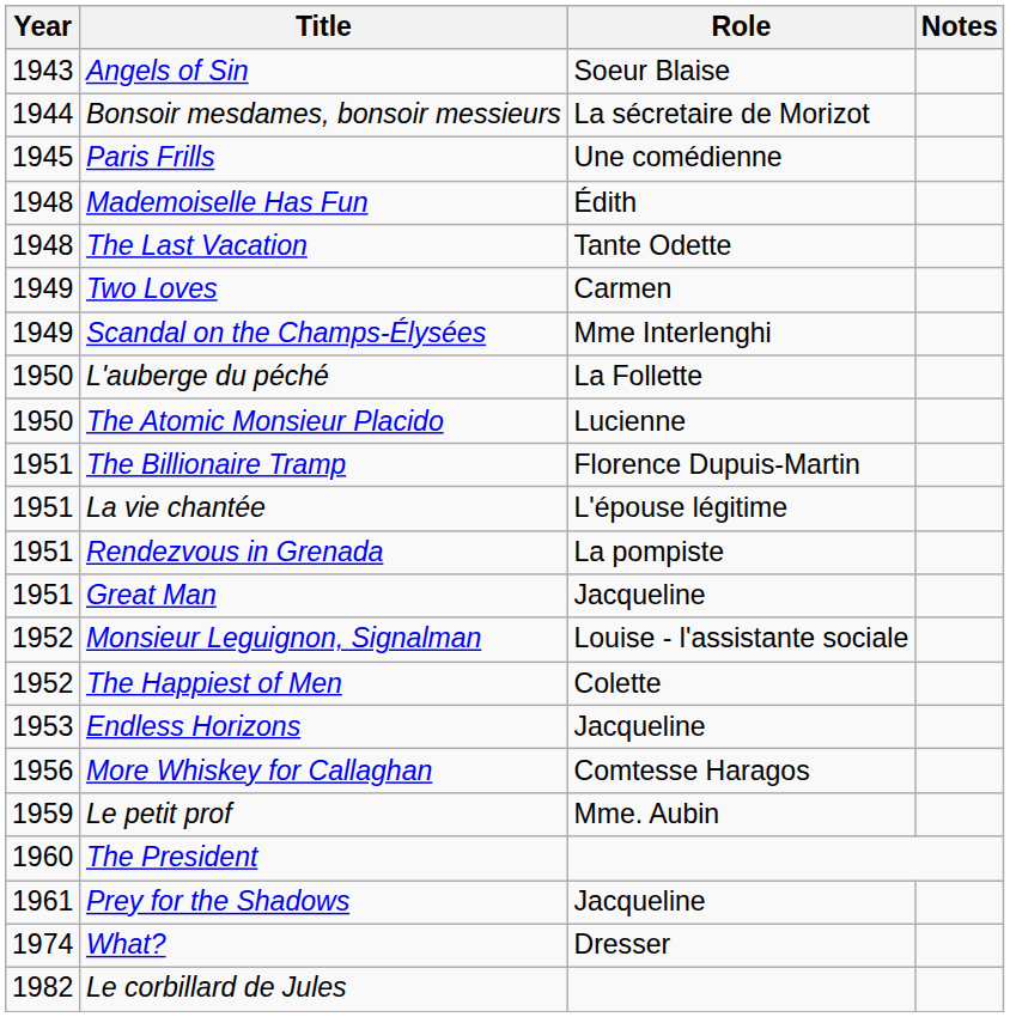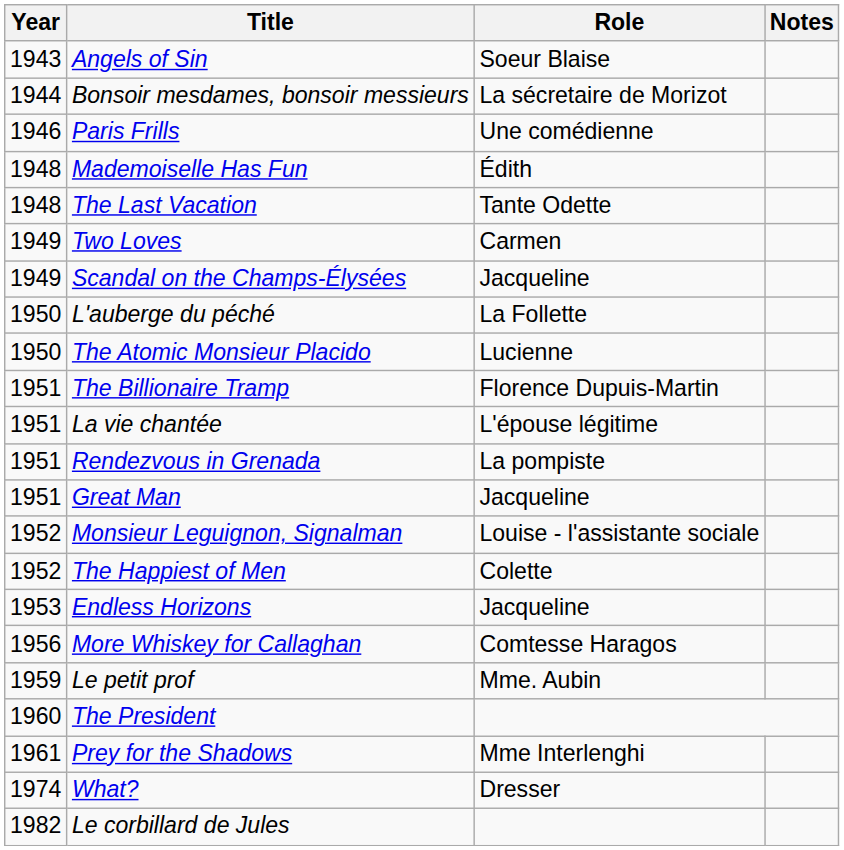Paris Frills | Year: 1945 -> 1946
Scandal on the Champs-Élysées | Role: Mme Interlenghi -> Jacqueline
Prey for the Shadows | Role: Jacqueline -> Mme Interlenghi
